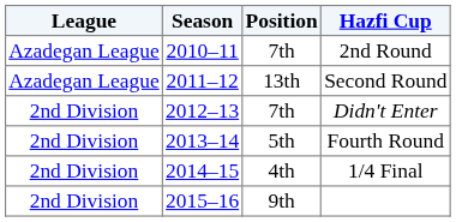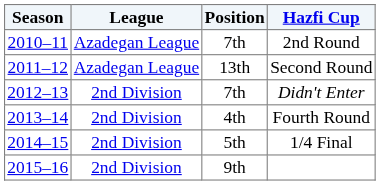columns swapped: Season <-> League
Fourth Round | Position: 5th -> 4th
1/4 Final | Position: 4th -> 5th
